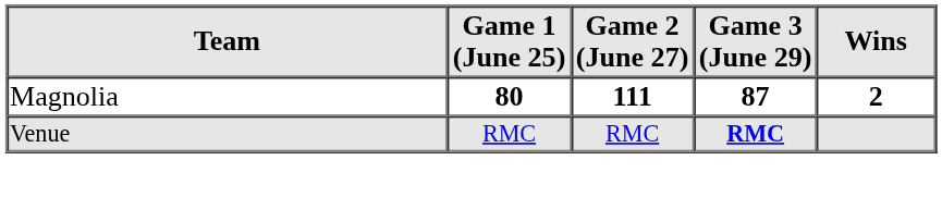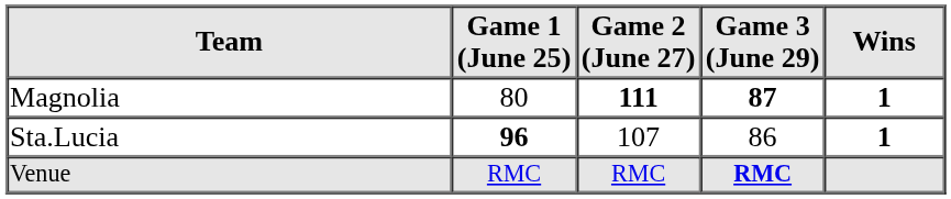Magnolia | Game 1 (June 25): bold -> normal
Magnolia | Wins: 2 -> 1
+ row: Sta.Lucia | 96 | 107 | 86 | 1
